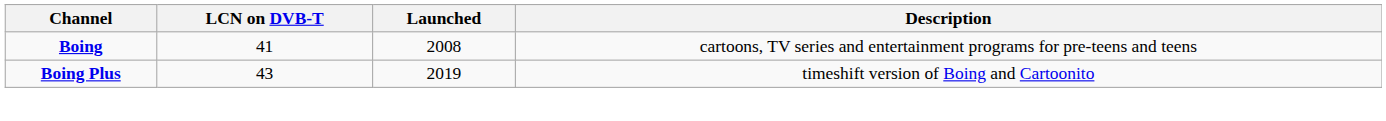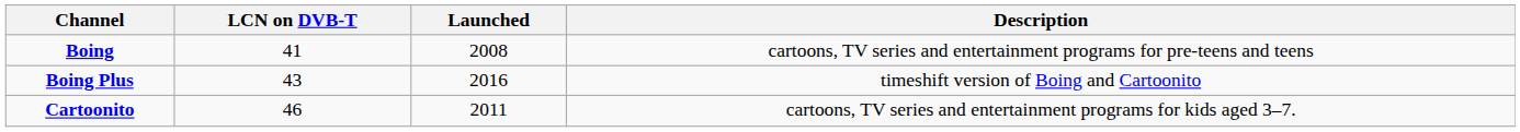Boing Plus | Launched: 2019 -> 2016
+ row: Cartoonito | 46 | 2011 | cartoons, TV series and entertainment programs for kids aged 3–7.
